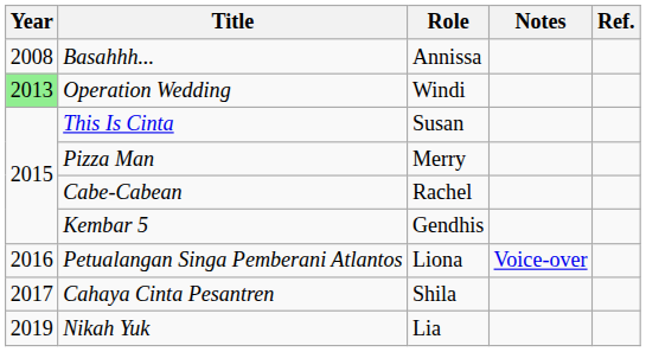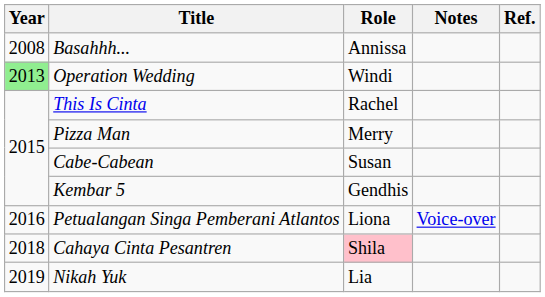This Is Cinta | Role: Susan -> Rachel
Cabe-Cabean | Role: Rachel -> Susan
Cahaya Cinta Pesantren | Year: 2017 -> 2018
Cahaya Cinta Pesantren | Role: no background -> pink background
